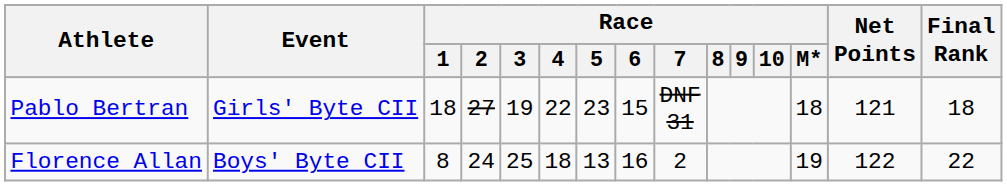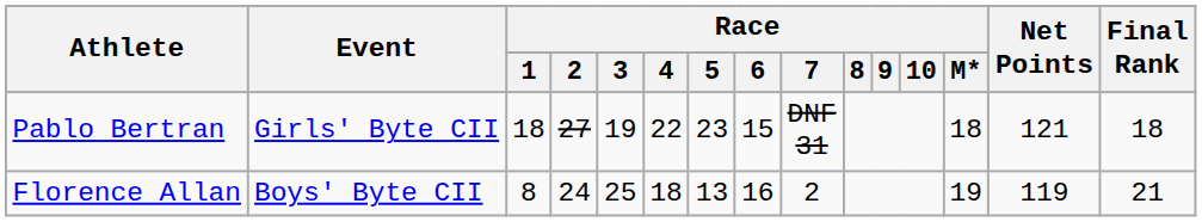Florence Allan | Net Points: 122 -> 119
Florence Allan | Final Rank: 22 -> 21
